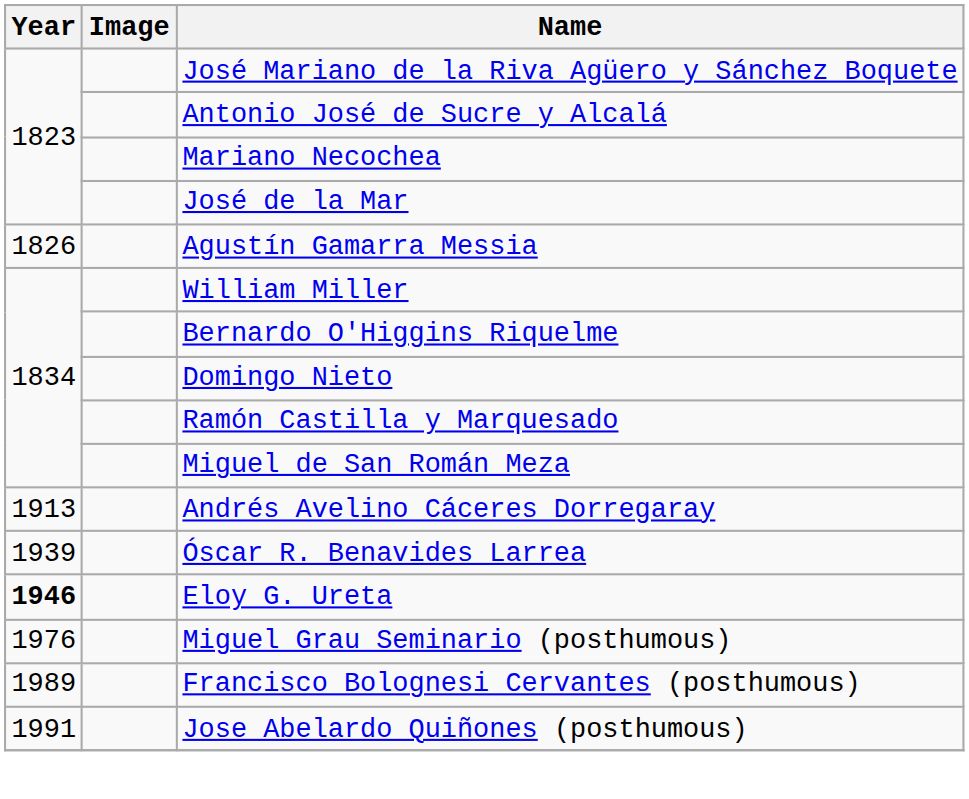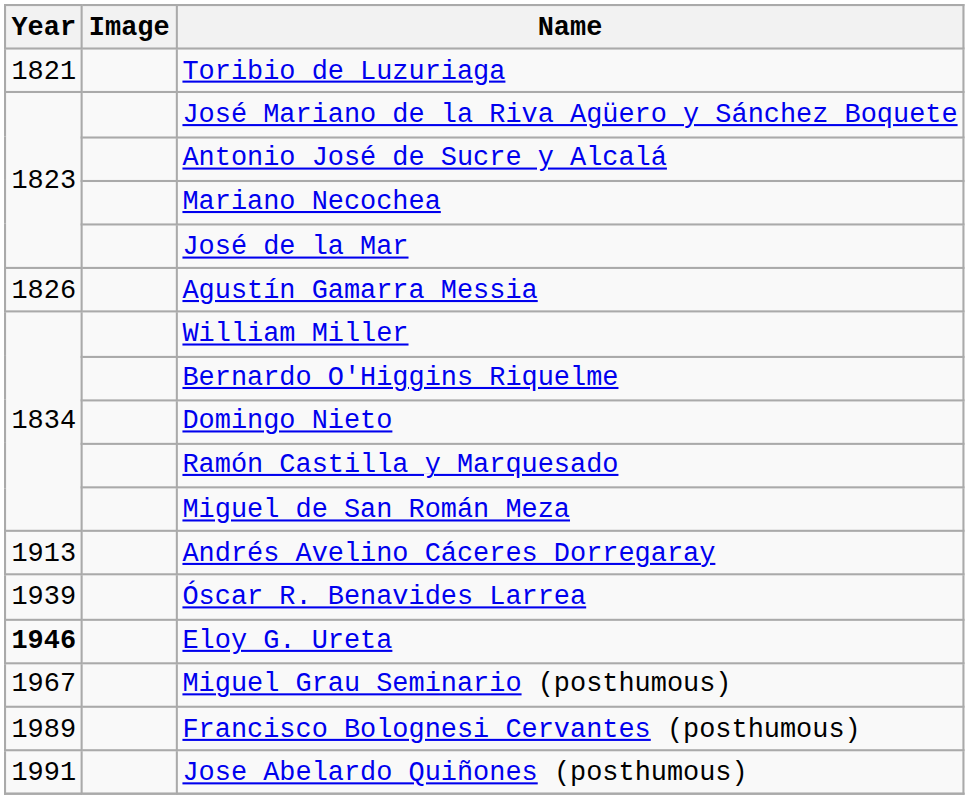+ row: 1821 | Toribio de Luzuriaga
Miguel Grau Seminario (posthumous) | Year: 1976 -> 1967
